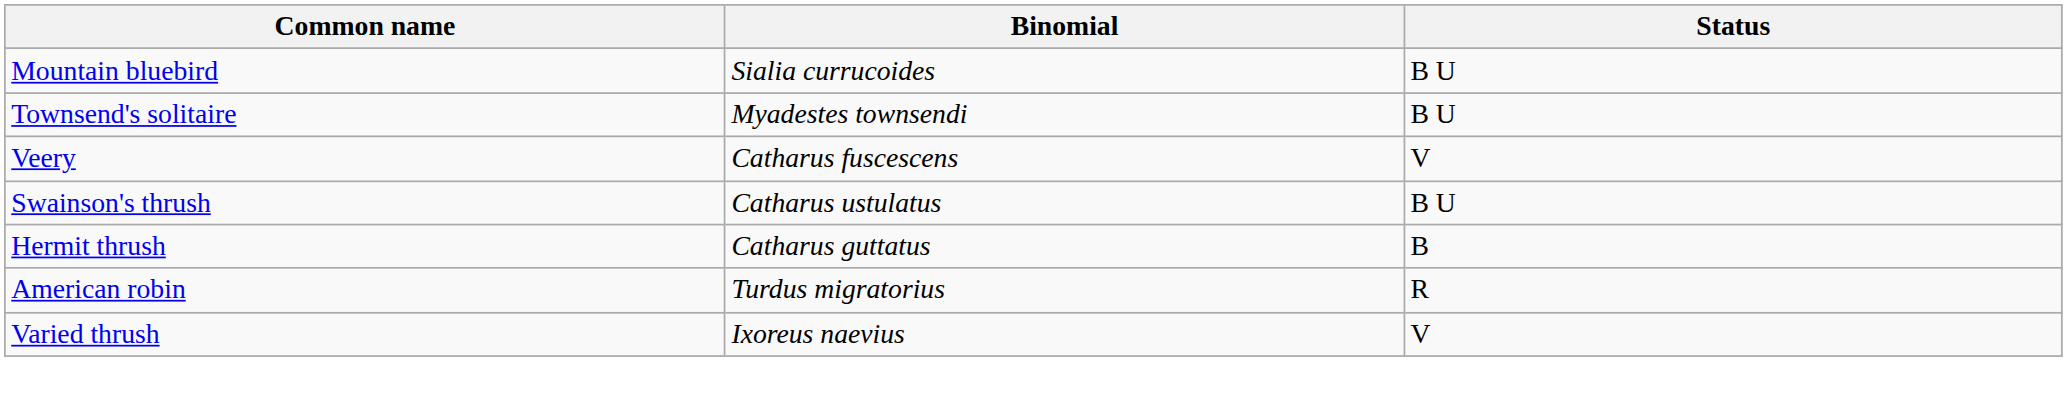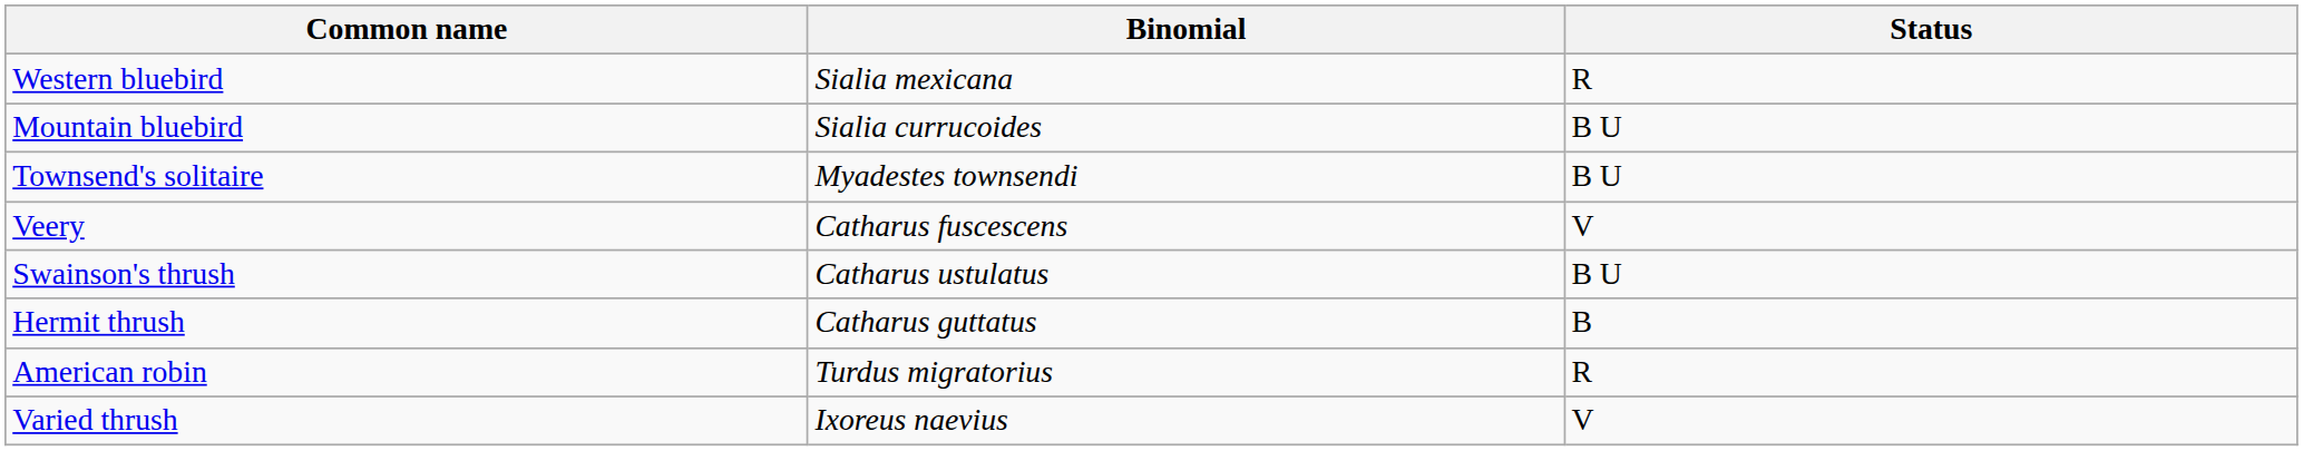+ row: Western bluebird | Sialia mexicana | R
